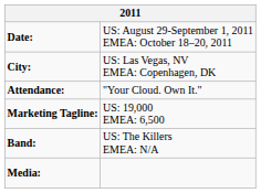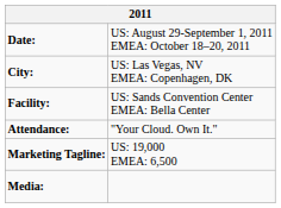+ row: Facility: | US: Sands Convention Center EMEA: Bella Center
- row: Band: | US: The Killers EMEA: N/A
